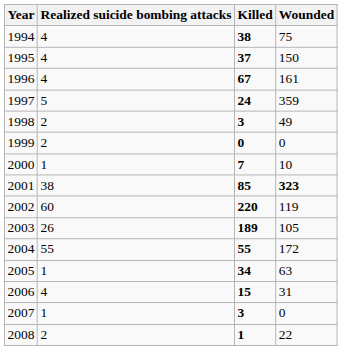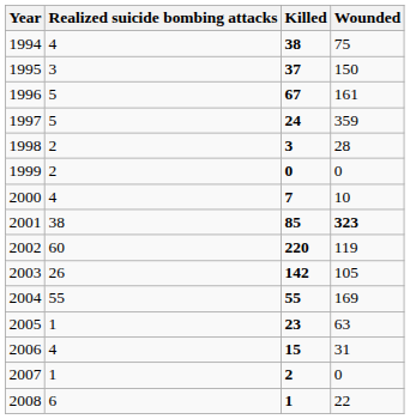1995 | Realized suicide bombing attacks: 4 -> 3
1996 | Realized suicide bombing attacks: 4 -> 5
1998 | Wounded: 49 -> 28
2000 | Realized suicide bombing attacks: 1 -> 4
2003 | Killed: 189 -> 142
2004 | Wounded: 172 -> 169
2005 | Killed: 34 -> 23
2007 | Killed: 3 -> 2
2008 | Realized suicide bombing attacks: 2 -> 6
